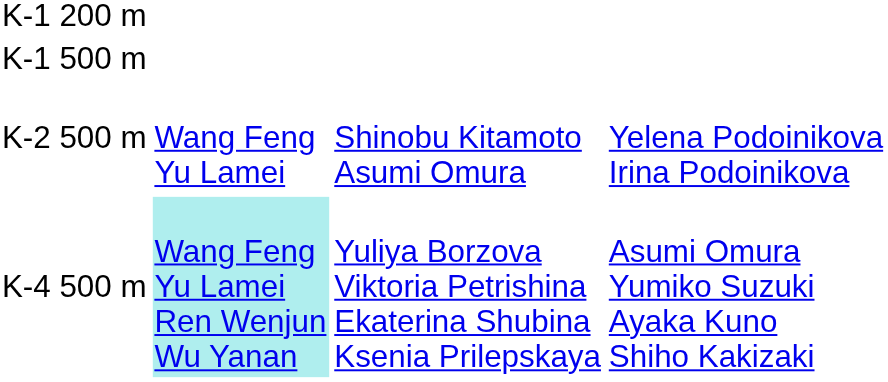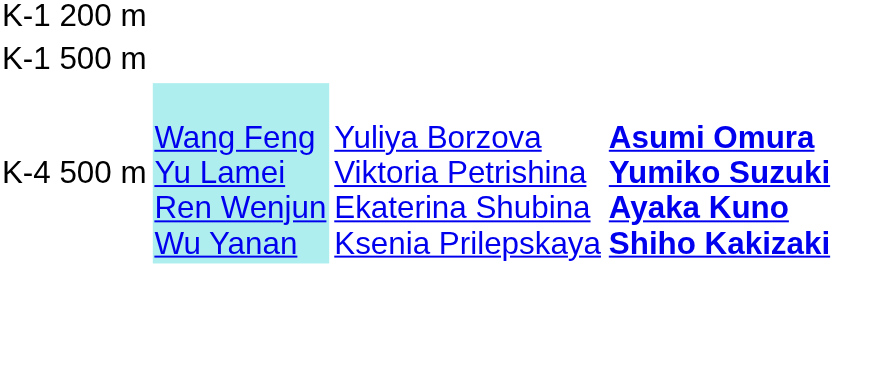- row: K-2 500 m | Wang Feng Yu Lamei | Shinobu Kitamoto Asumi Omura | Yelena Podoinikova Irina Podoinikova
K-4 500 m | column 4: normal -> bold
